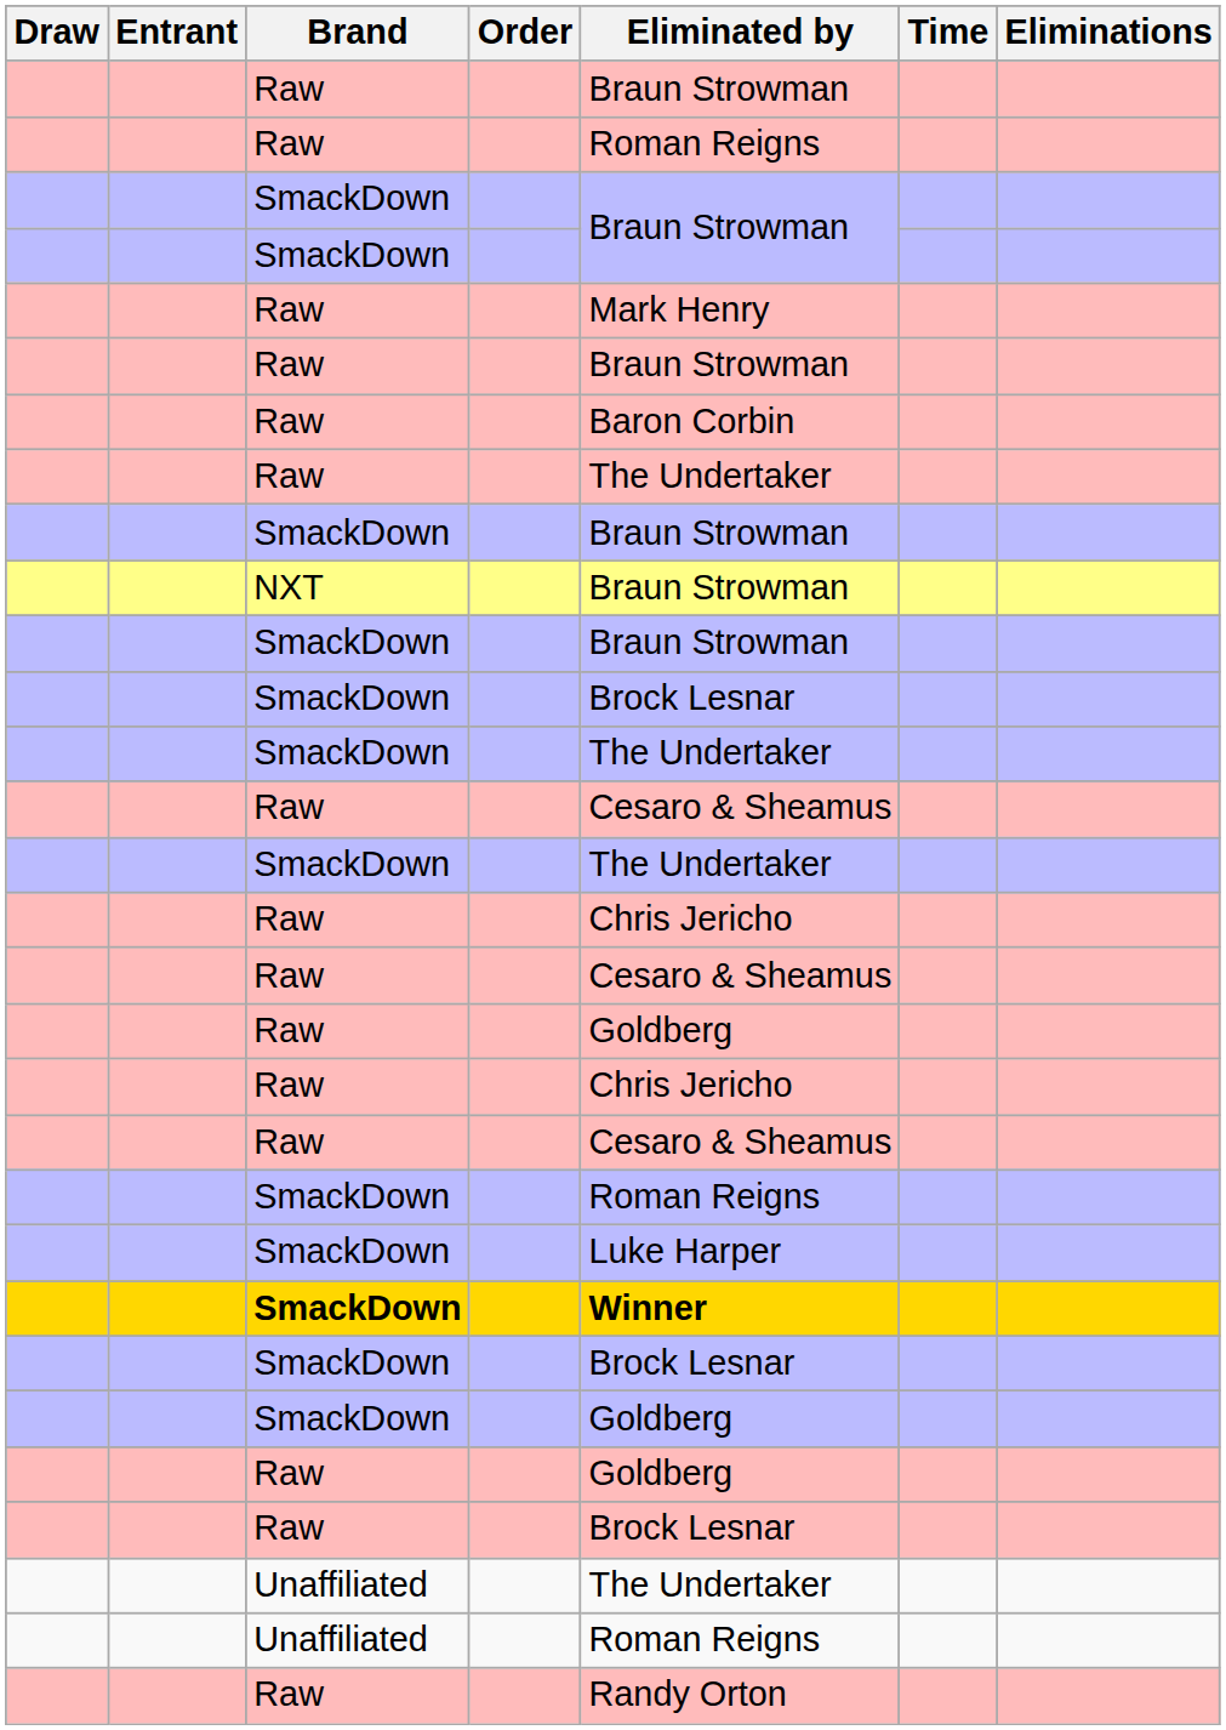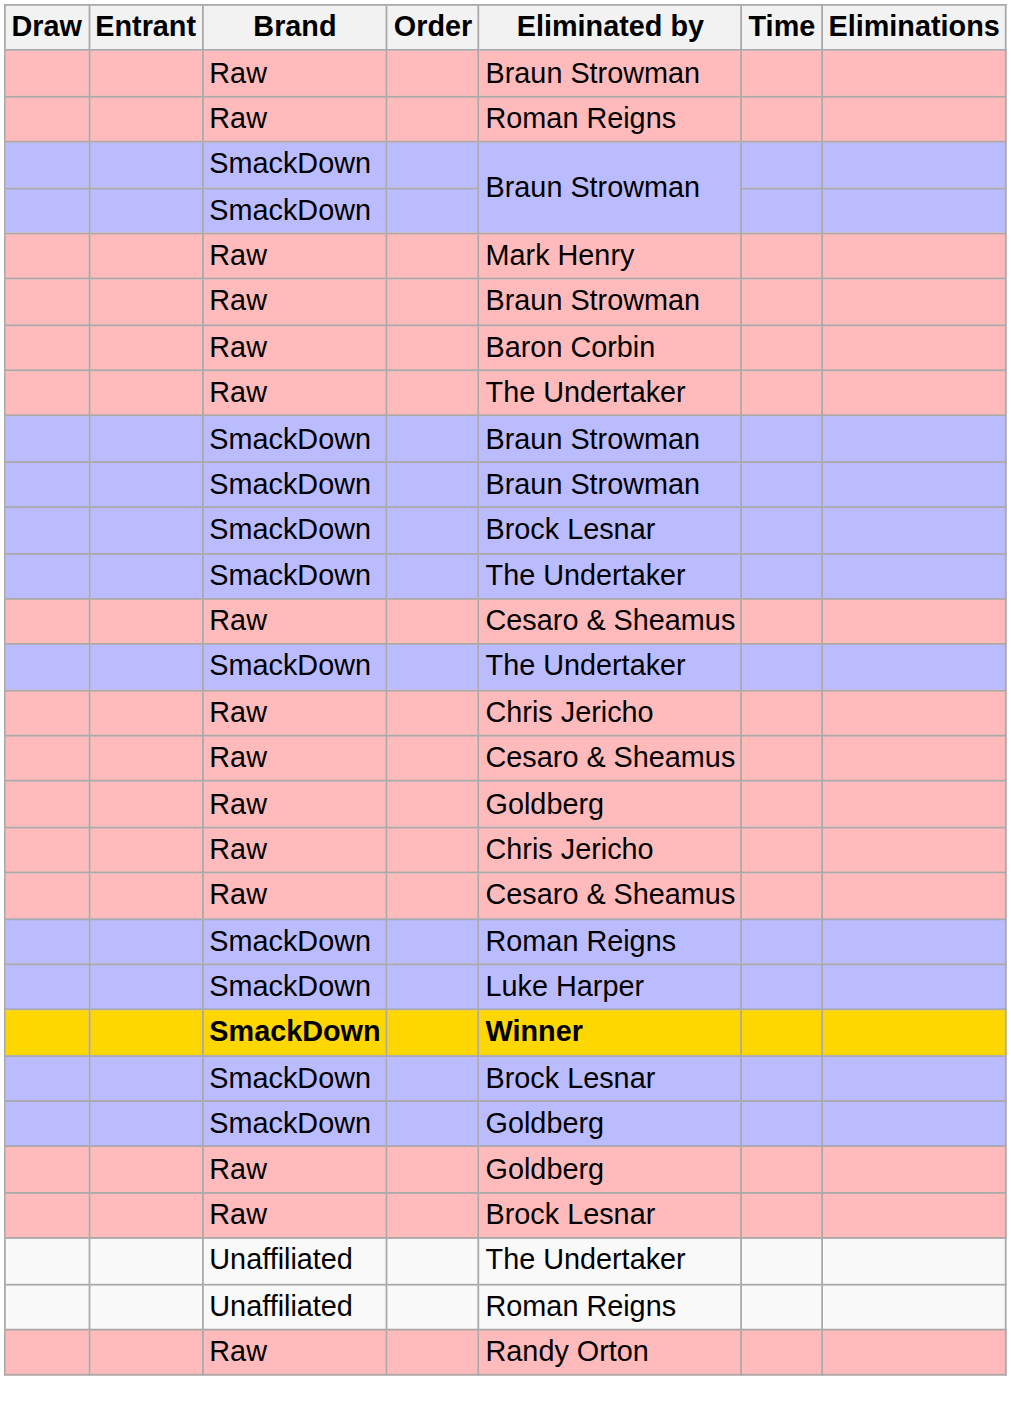- row: NXT | Braun Strowman
